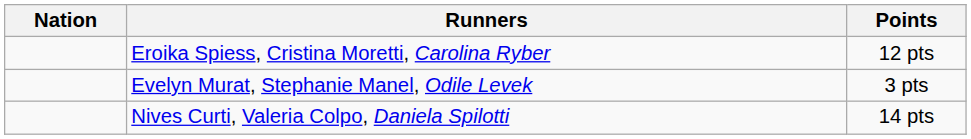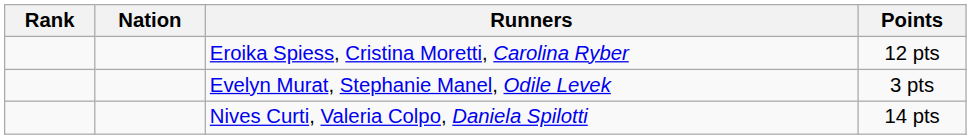+ column: Rank
